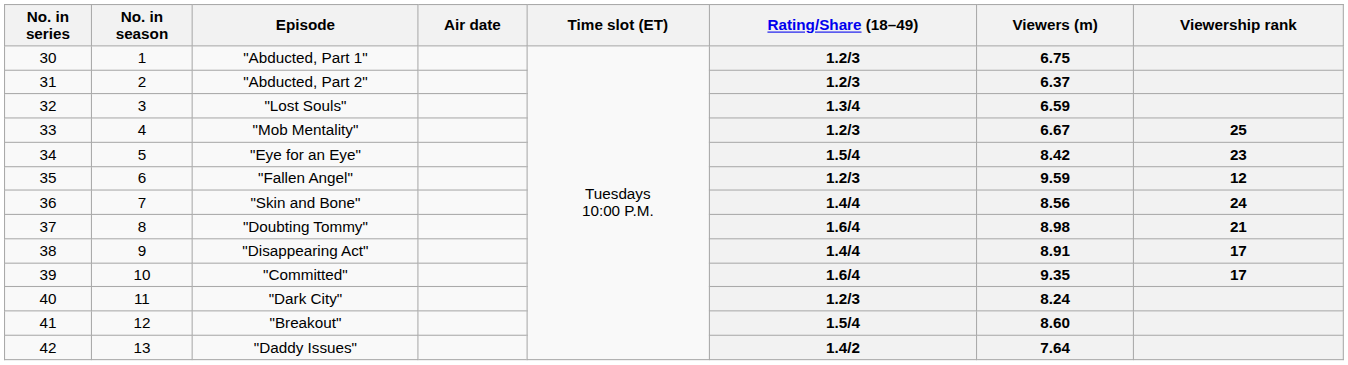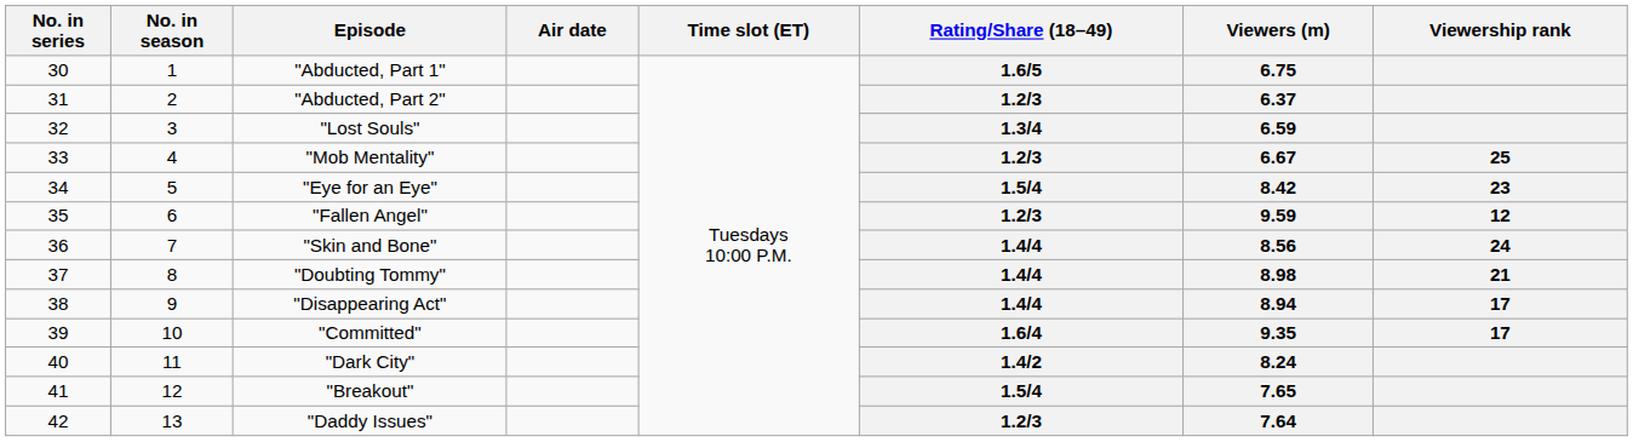"Abducted, Part 1" | Rating/Share (18–49): 1.2/3 -> 1.6/5
"Doubting Tommy" | Rating/Share (18–49): 1.6/4 -> 1.4/4
"Disappearing Act" | Viewers (m): 8.91 -> 8.94
"Dark City" | Rating/Share (18–49): 1.2/3 -> 1.4/2
"Breakout" | Viewers (m): 8.60 -> 7.65
"Daddy Issues" | Rating/Share (18–49): 1.4/2 -> 1.2/3
